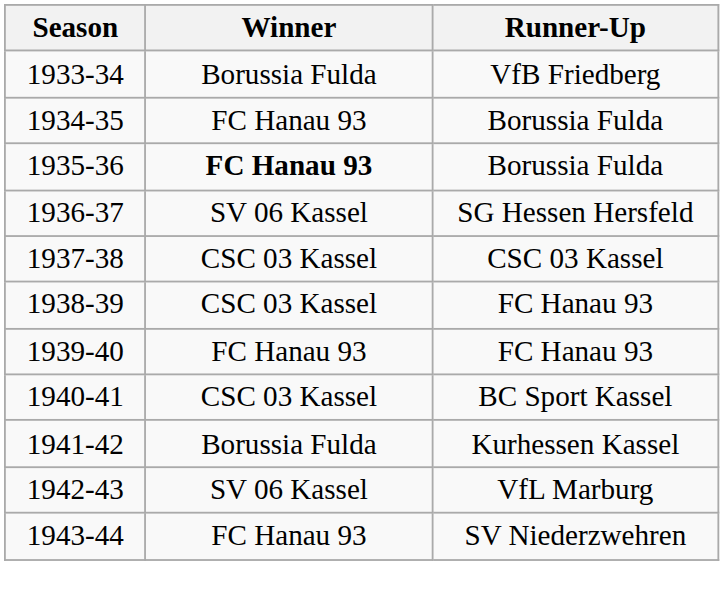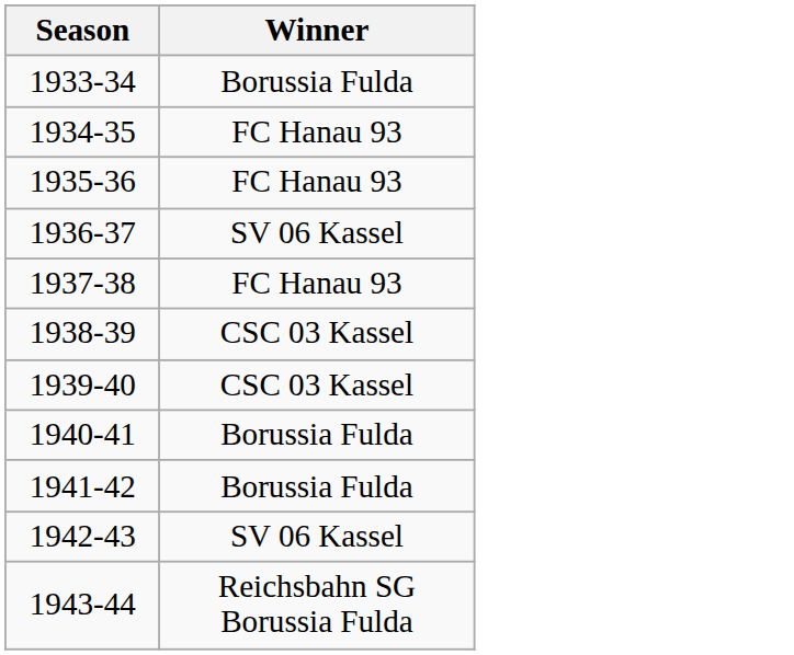- column: Runner-Up | VfB Friedberg | Borussia Fulda | Borussia Fulda | SG Hessen Hersfeld | CSC 03 Kassel | FC Hanau 93 | FC Hanau 93 | BC Sport Kassel | Kurhessen Kassel | VfL Marburg | SV Niederzwehren
1935-36 | Winner: bold -> normal
1937-38 | Winner: CSC 03 Kassel -> FC Hanau 93
1939-40 | Winner: FC Hanau 93 -> CSC 03 Kassel
1940-41 | Winner: CSC 03 Kassel -> Borussia Fulda
1943-44 | Winner: FC Hanau 93 -> Reichsbahn SG Borussia Fulda
